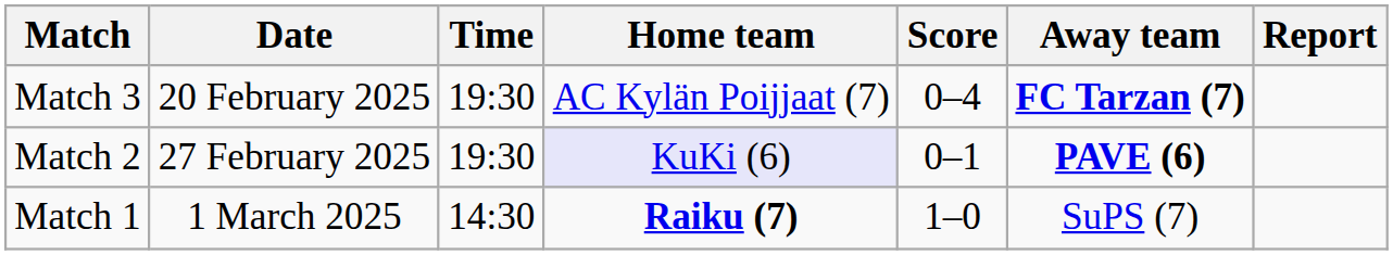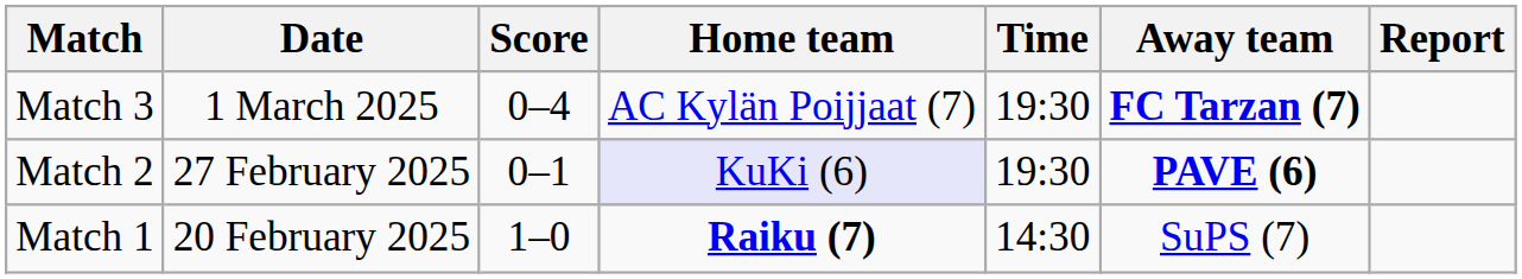columns swapped: Time <-> Score
Match 3 | Date: 20 February 2025 -> 1 March 2025
Match 1 | Date: 1 March 2025 -> 20 February 2025
